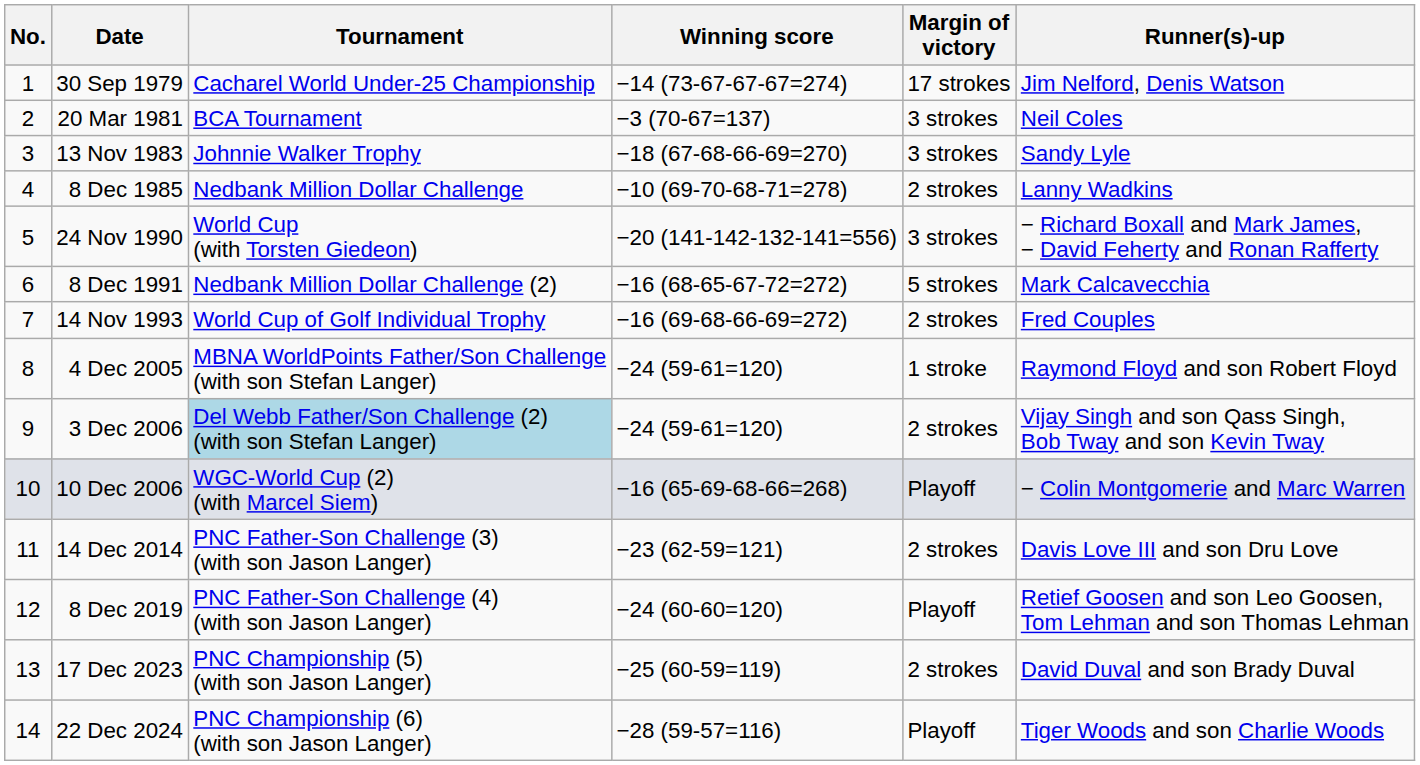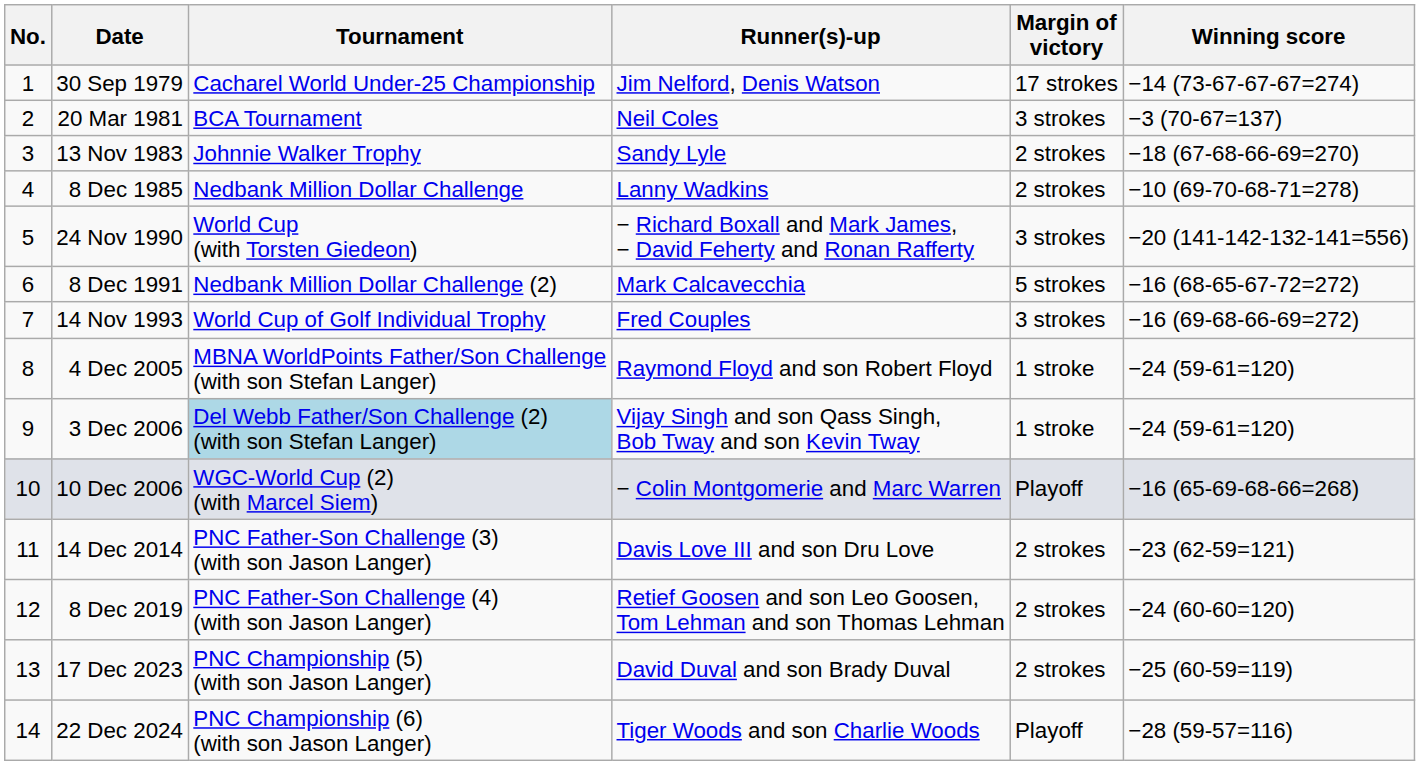columns swapped: Winning score <-> Runner(s)-up
13 Nov 1983 | Margin of victory: 3 strokes -> 2 strokes
14 Nov 1993 | Margin of victory: 2 strokes -> 3 strokes
3 Dec 2006 | Margin of victory: 2 strokes -> 1 stroke
8 Dec 2019 | Margin of victory: Playoff -> 2 strokes
